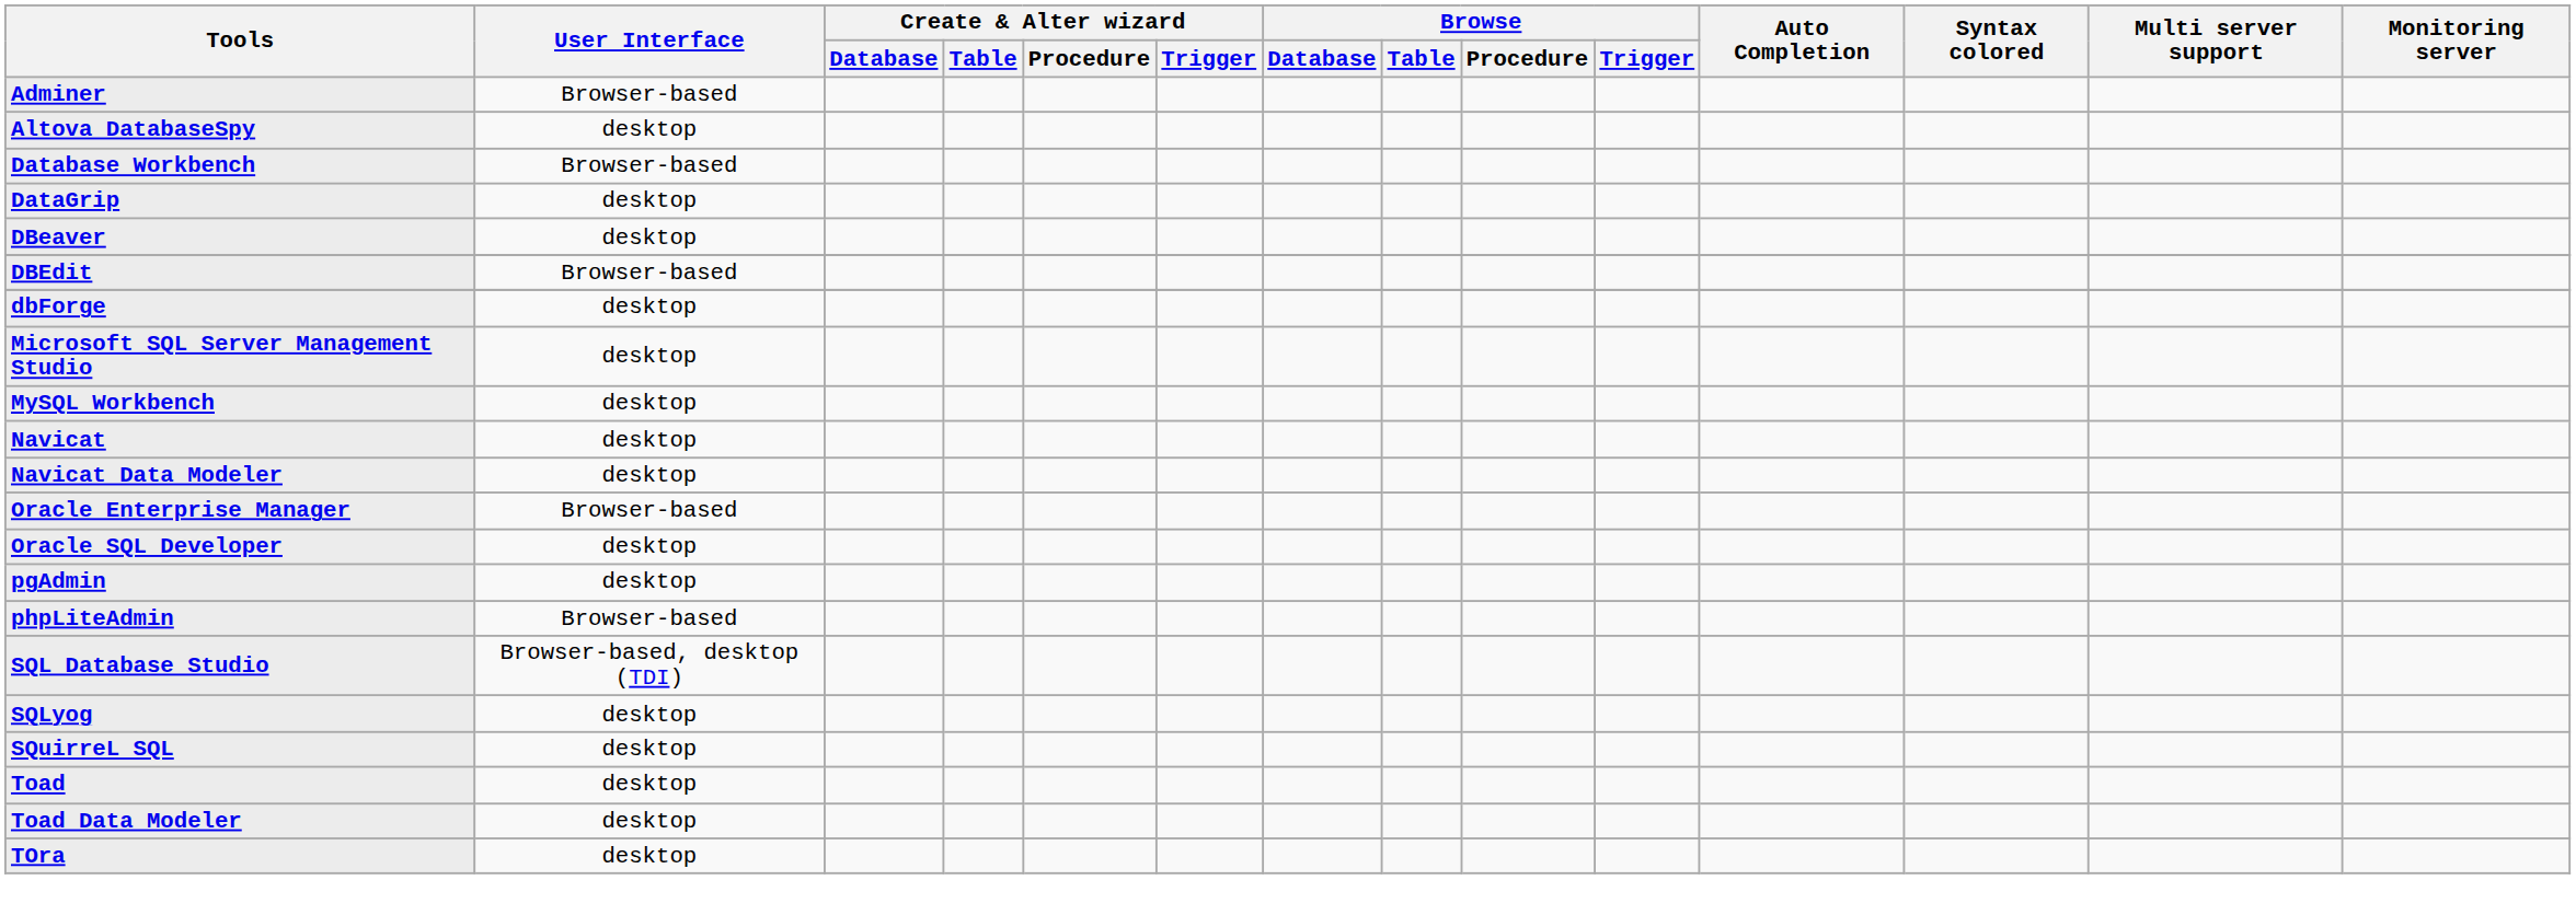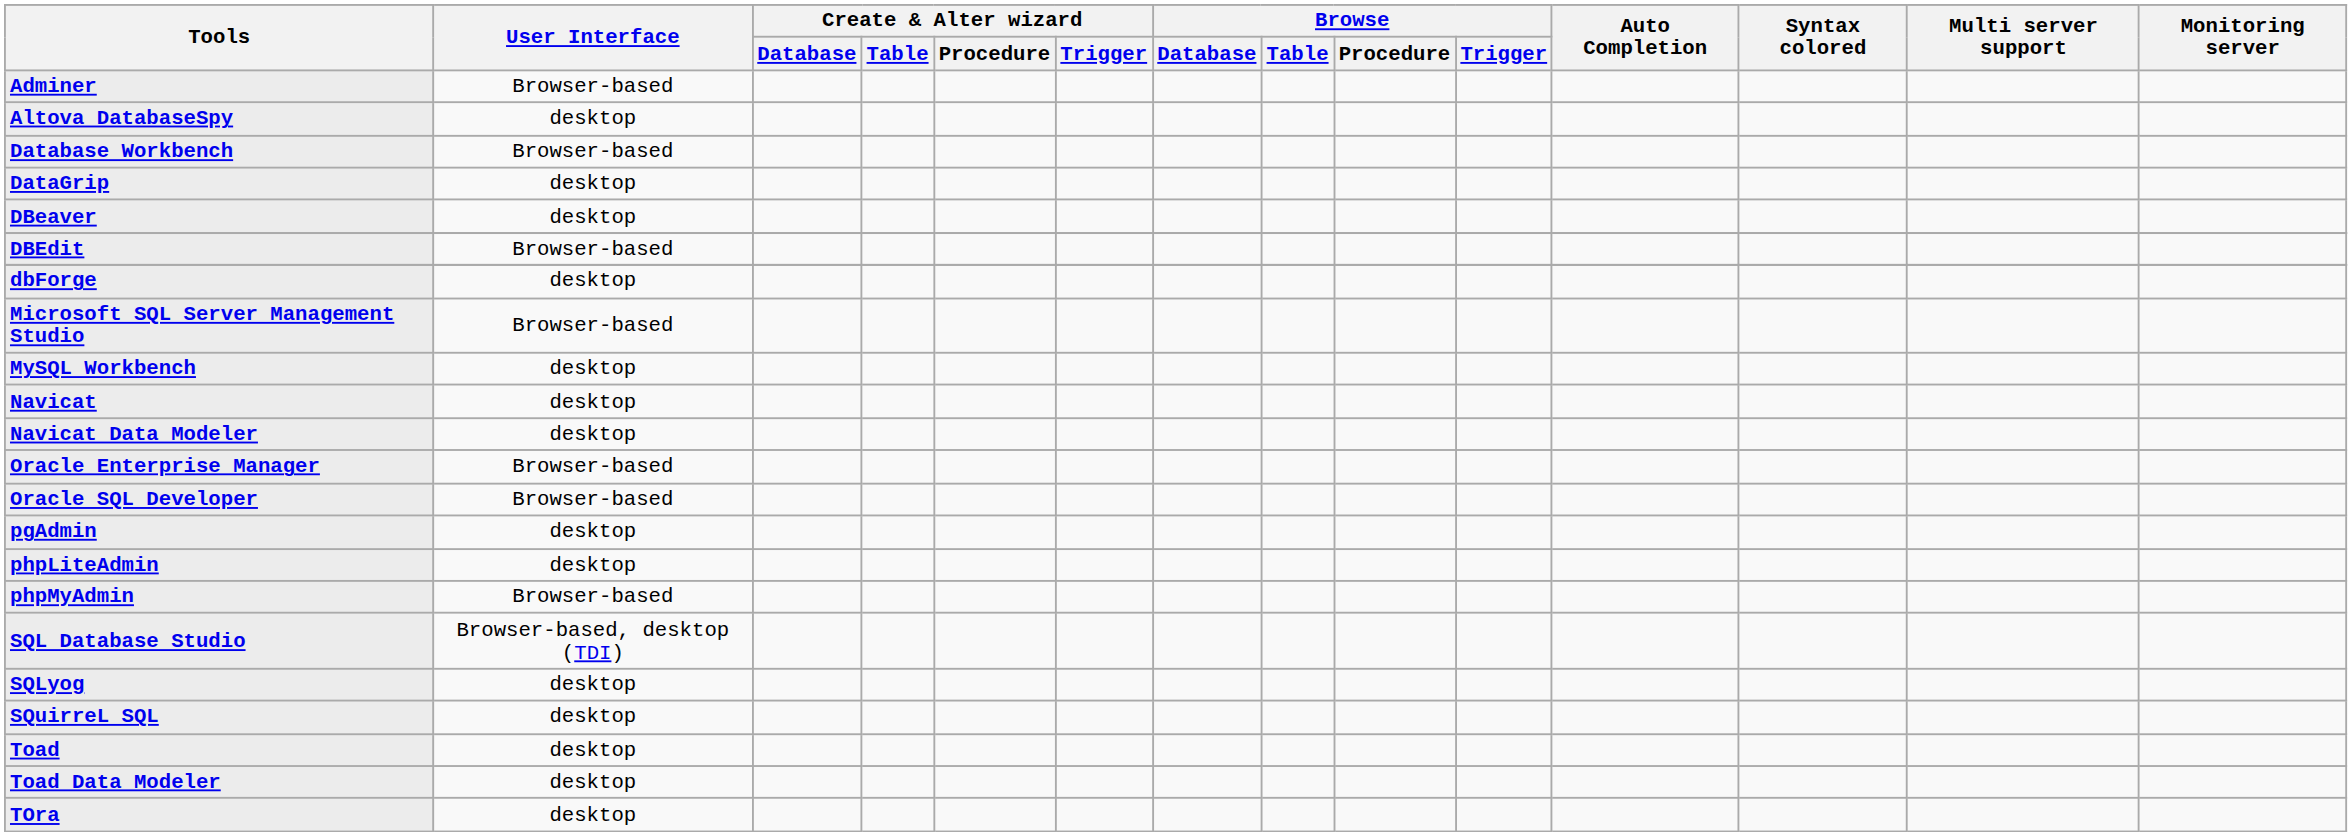Microsoft SQL Server Management Studio | User Interface: desktop -> Browser-based
Oracle SQL Developer | User Interface: desktop -> Browser-based
phpLiteAdmin | User Interface: Browser-based -> desktop
+ row: phpMyAdmin | Browser-based
